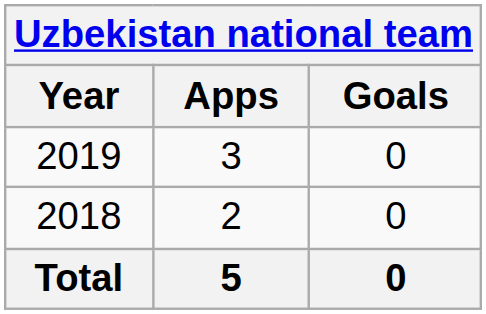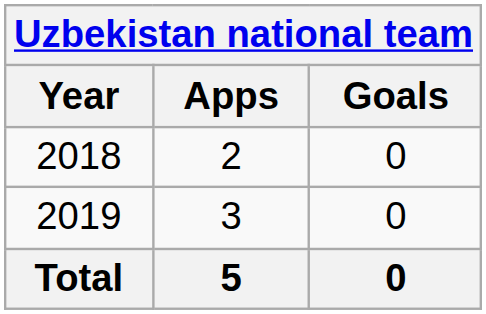rows swapped: 2018 <-> 2019
